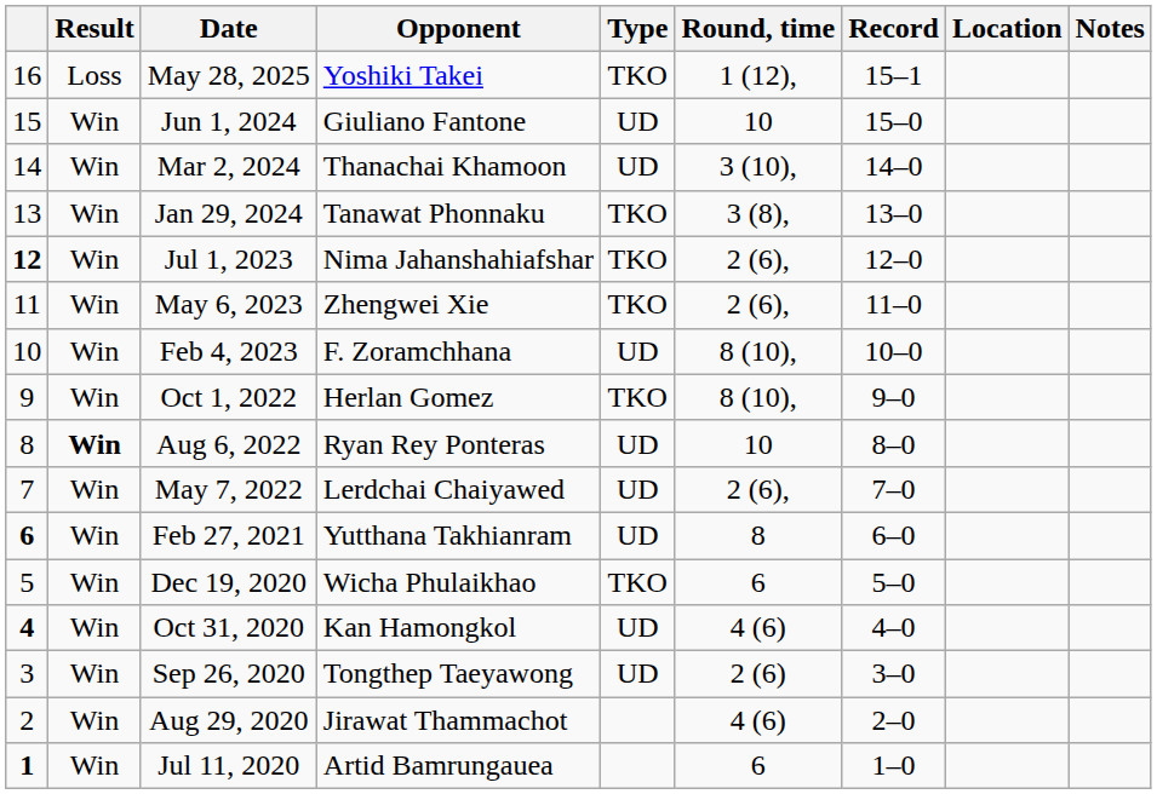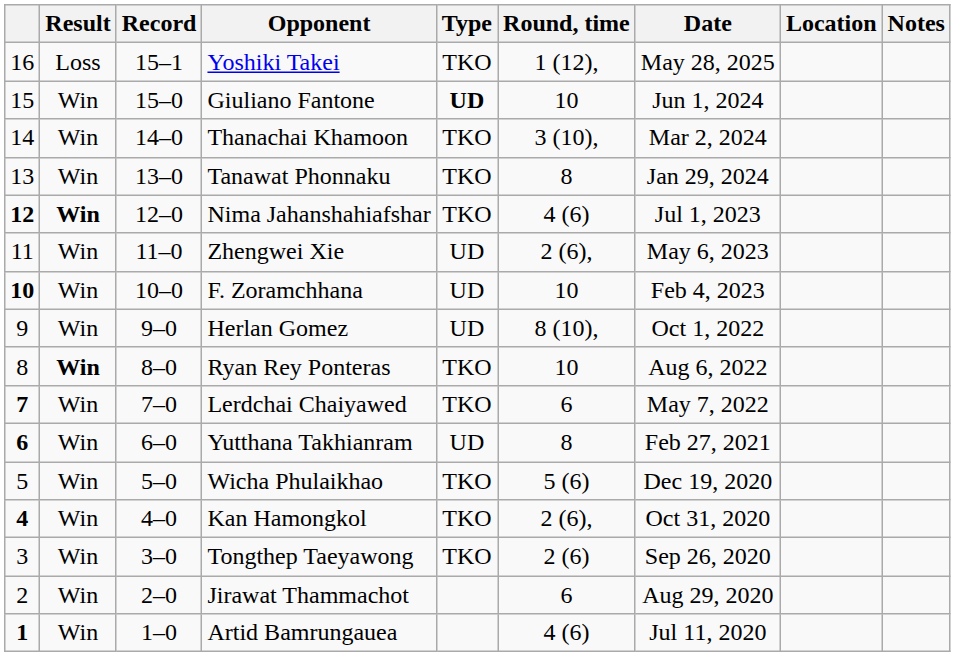columns swapped: Record <-> Date
Giuliano Fantone | Type: normal -> bold
Thanachai Khamoon | Type: UD -> TKO
Tanawat Phonnaku | Round, time: 3 (8), -> 8
Nima Jahanshahiafshar | Result: normal -> bold
Nima Jahanshahiafshar | Round, time: 2 (6), -> 4 (6)
Zhengwei Xie | Type: TKO -> UD
F. Zoramchhana | column 1: normal -> bold
F. Zoramchhana | Round, time: 8 (10), -> 10
Herlan Gomez | Type: TKO -> UD
Ryan Rey Ponteras | Type: UD -> TKO
Lerdchai Chaiyawed | column 1: normal -> bold
Lerdchai Chaiyawed | Type: UD -> TKO
Lerdchai Chaiyawed | Round, time: 2 (6), -> 6
Wicha Phulaikhao | Round, time: 6 -> 5 (6)
Kan Hamongkol | Type: UD -> TKO
Kan Hamongkol | Round, time: 4 (6) -> 2 (6),
Tongthep Taeyawong | Type: UD -> TKO
Jirawat Thammachot | Round, time: 4 (6) -> 6
Artid Bamrungauea | Round, time: 6 -> 4 (6)
